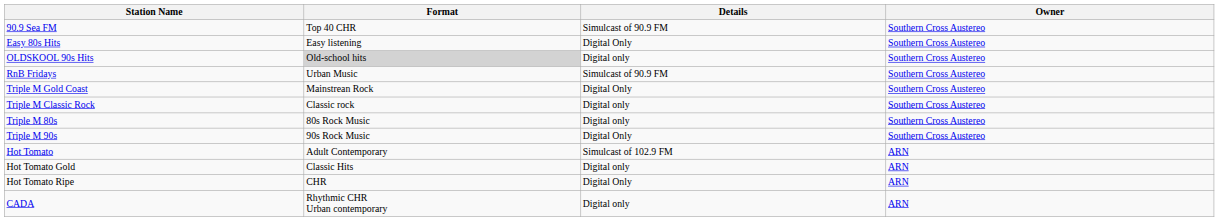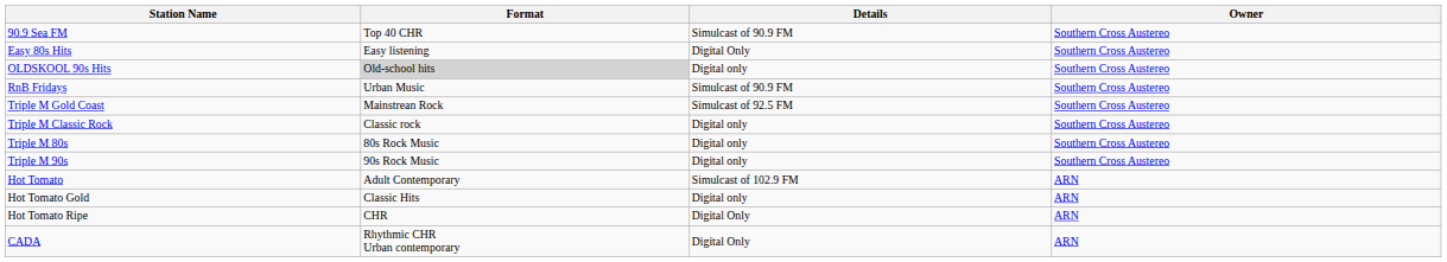Triple M Gold Coast | Details: Digital Only -> Simulcast of 92.5 FM
Triple M 90s | Details: Digital Only -> Digital only
CADA | Details: Digital only -> Digital Only
